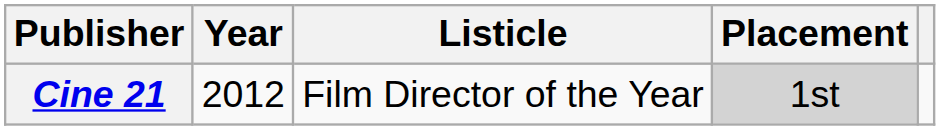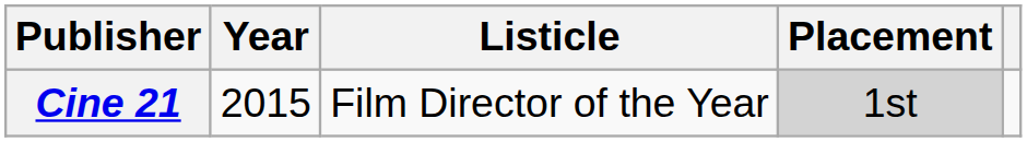Cine 21 | Year: 2012 -> 2015
